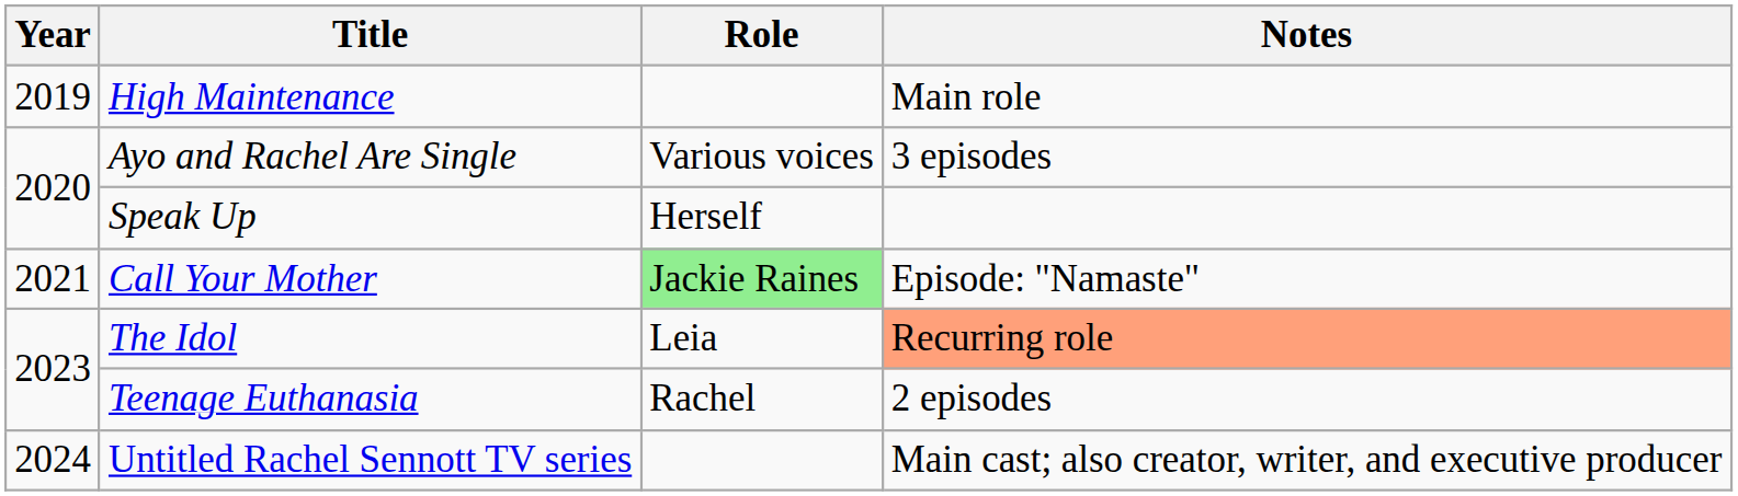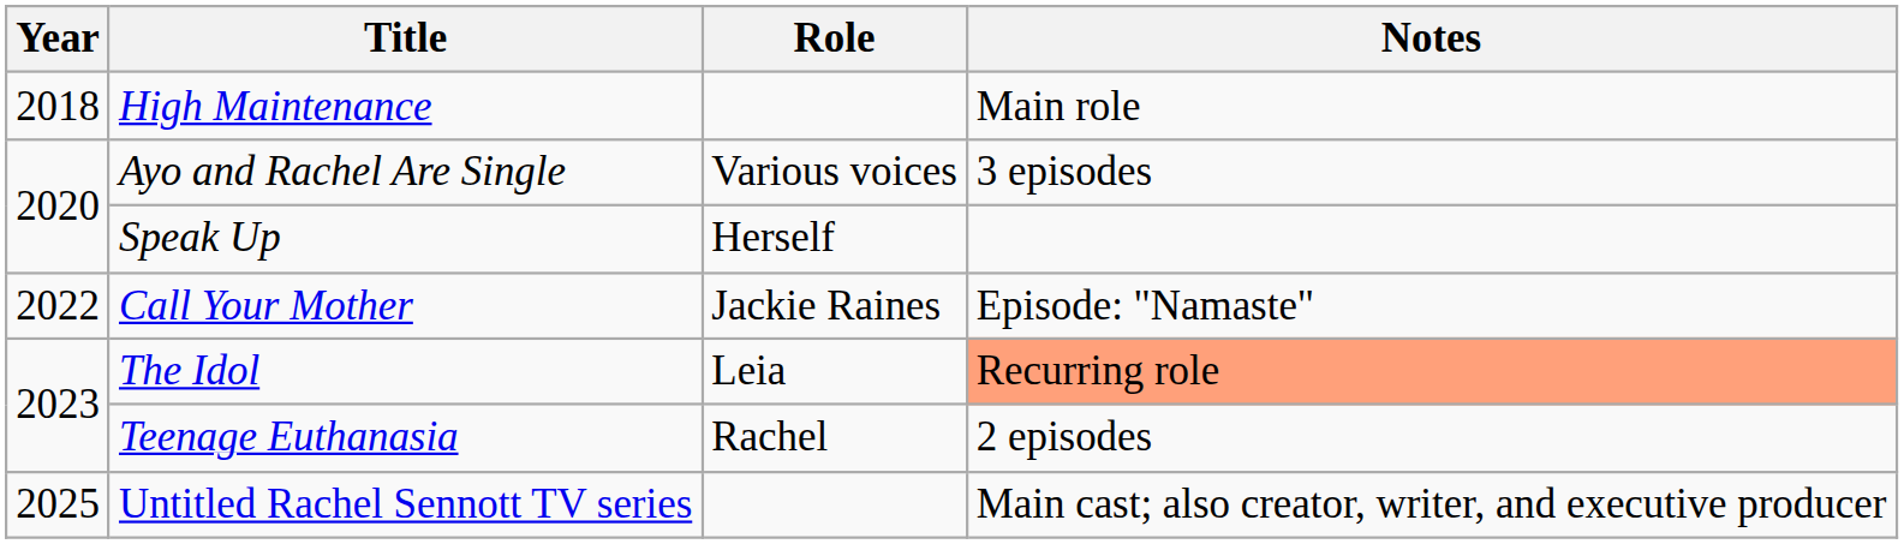High Maintenance | Year: 2019 -> 2018
Call Your Mother | Year: 2021 -> 2022
Call Your Mother | Role: lightgreen background -> no background
Untitled Rachel Sennott TV series | Year: 2024 -> 2025
